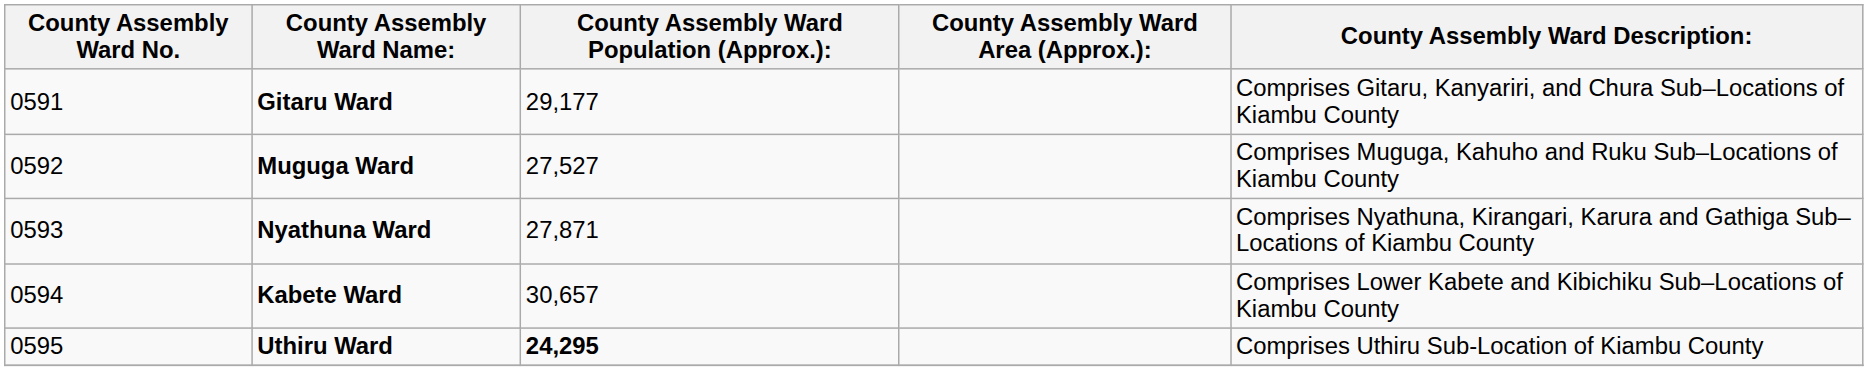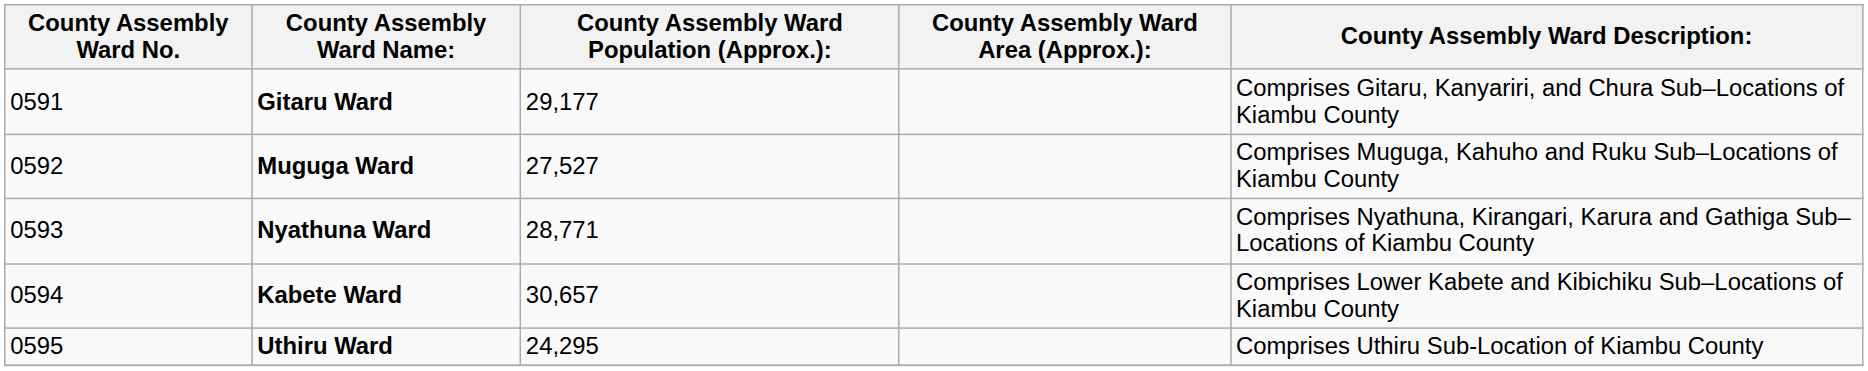Nyathuna Ward | County Assembly Ward Population (Approx.):: 27,871 -> 28,771
Uthiru Ward | County Assembly Ward Population (Approx.):: bold -> normal
